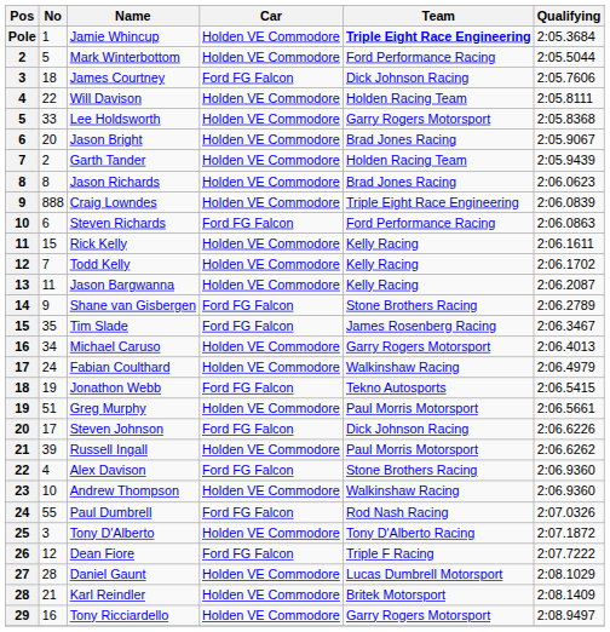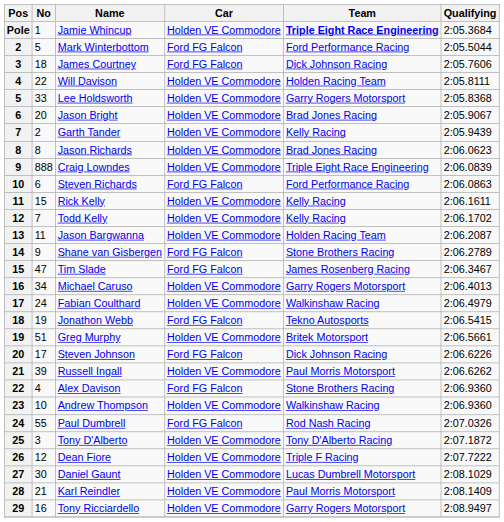Mark Winterbottom | Car: Holden VE Commodore -> Ford FG Falcon
Garth Tander | Team: Holden Racing Team -> Kelly Racing
Jason Bargwanna | Team: Kelly Racing -> Holden Racing Team
Tim Slade | No: 35 -> 47
Greg Murphy | Team: Paul Morris Motorsport -> Britek Motorsport
Dean Fiore | Car: Ford FG Falcon -> Holden VE Commodore
Daniel Gaunt | No: 28 -> 30
Karl Reindler | Team: Britek Motorsport -> Paul Morris Motorsport
